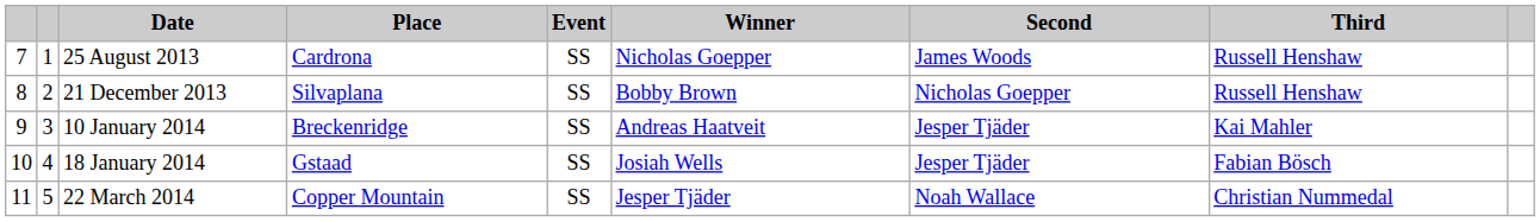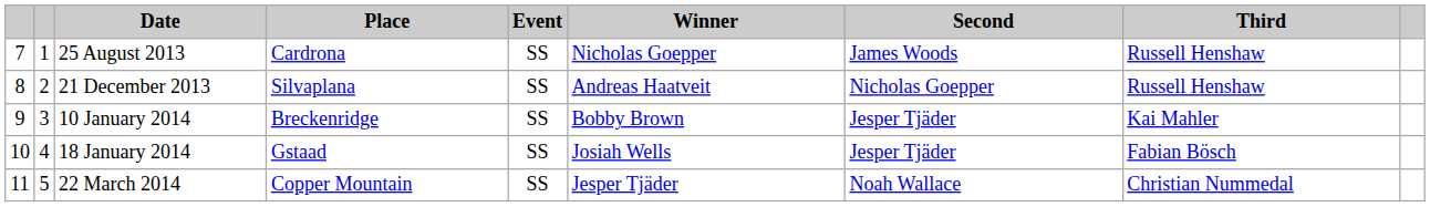21 December 2013 | Winner: Bobby Brown -> Andreas Haatveit
10 January 2014 | Winner: Andreas Haatveit -> Bobby Brown
